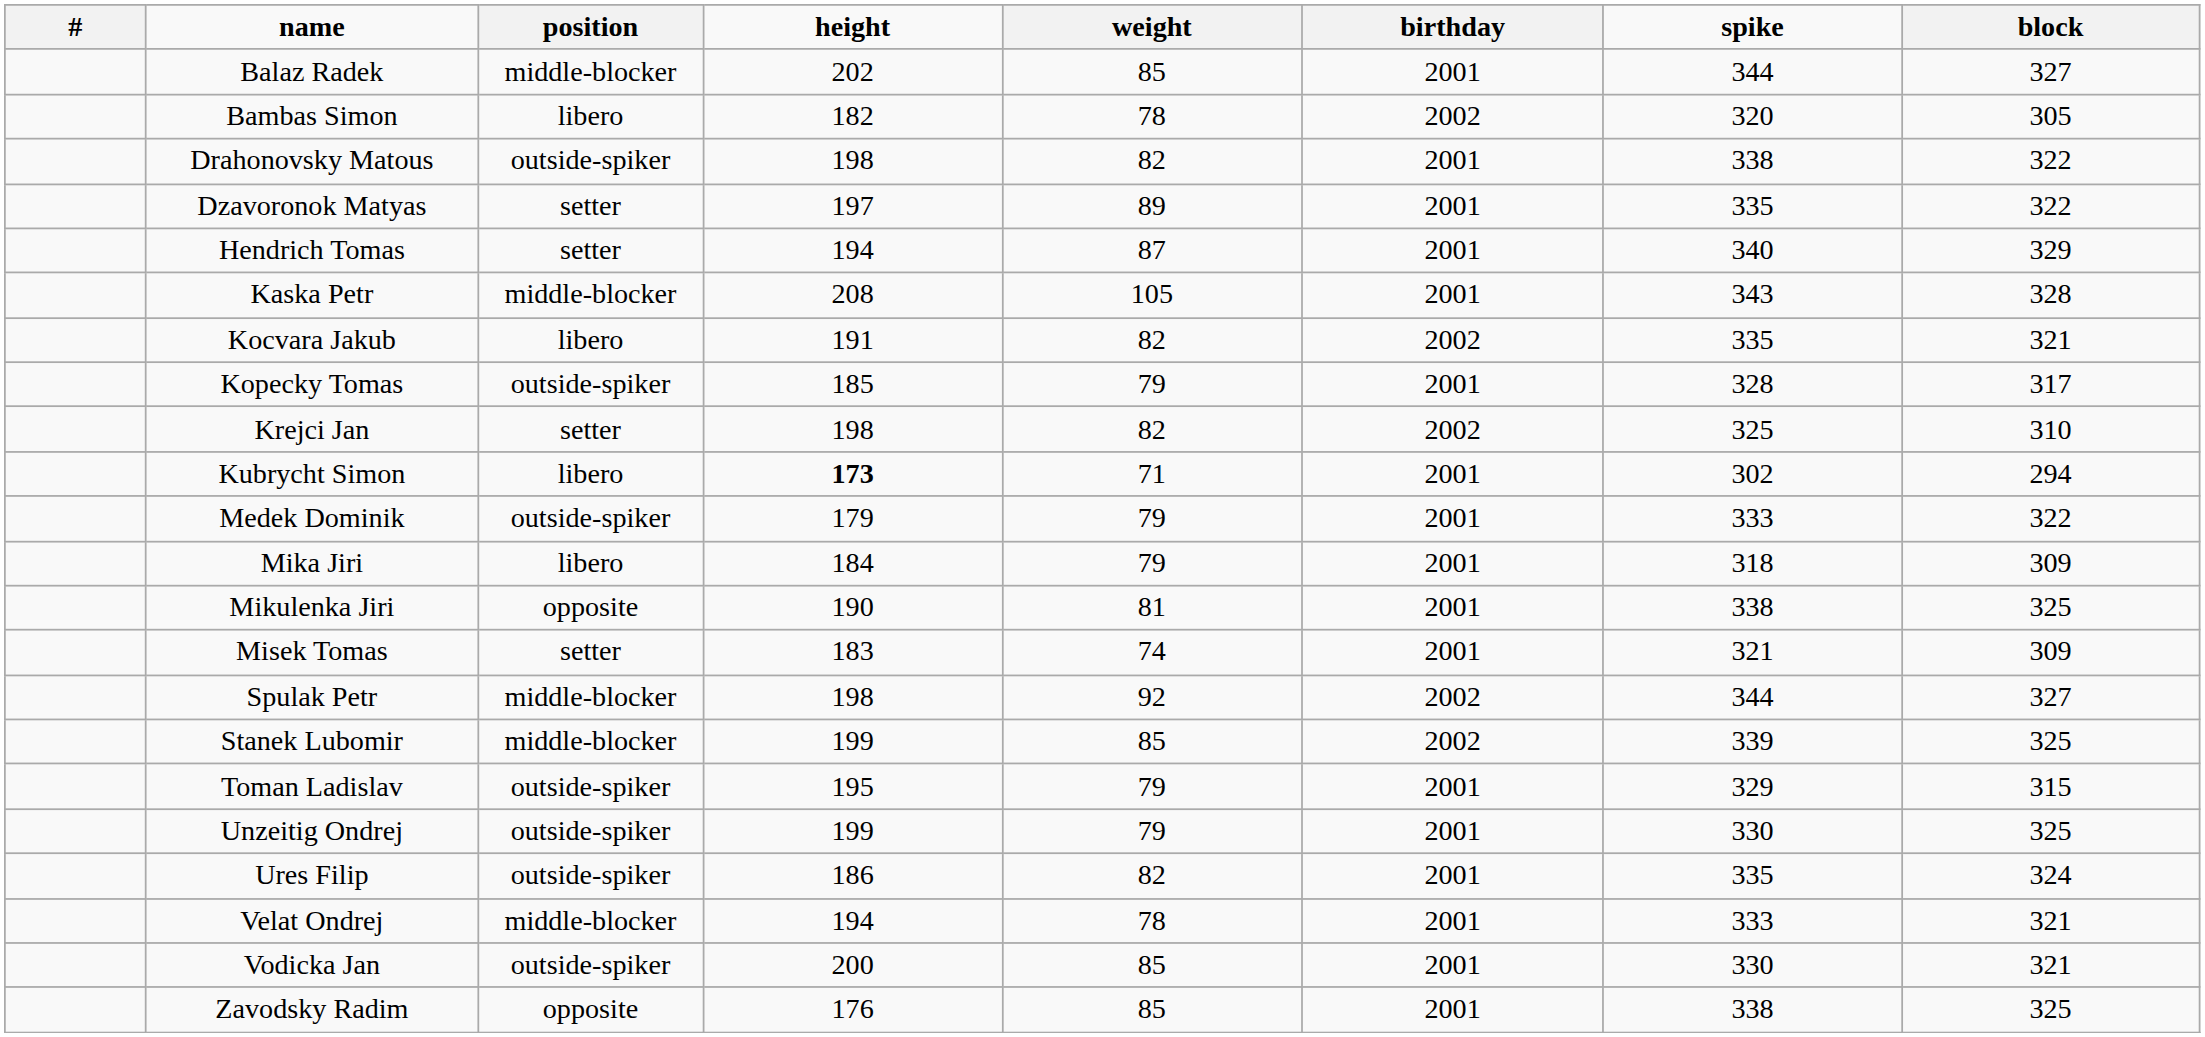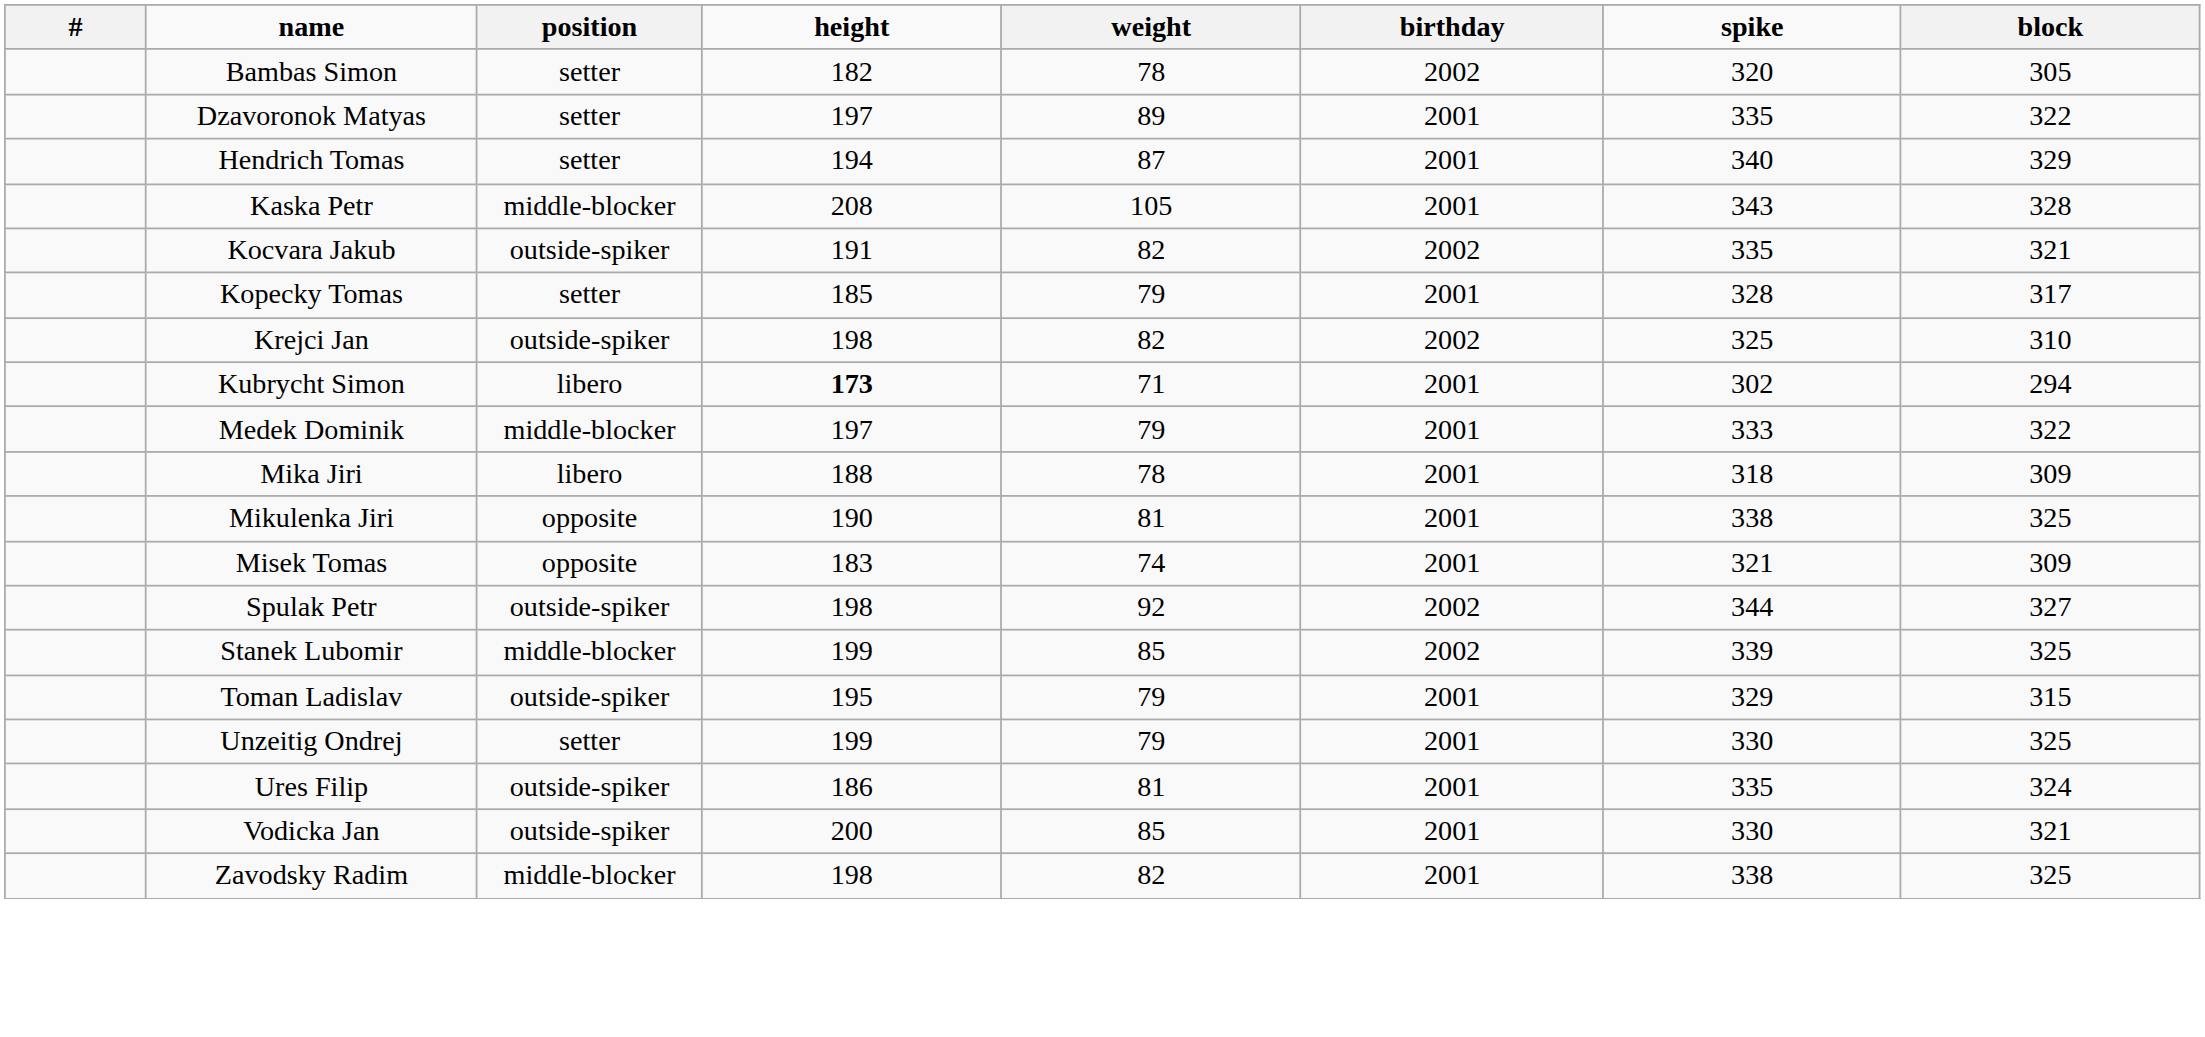- row: Balaz Radek | middle-blocker | 202 | 85 | 2001 | 344 | 327
Bambas Simon | position: libero -> setter
- row: Drahonovsky Matous | outside-spiker | 198 | 82 | 2001 | 338 | 322
Kocvara Jakub | position: libero -> outside-spiker
Kopecky Tomas | position: outside-spiker -> setter
Krejci Jan | position: setter -> outside-spiker
Medek Dominik | position: outside-spiker -> middle-blocker
Medek Dominik | height: 179 -> 197
Mika Jiri | height: 184 -> 188
Mika Jiri | weight: 79 -> 78
Misek Tomas | position: setter -> opposite
Spulak Petr | position: middle-blocker -> outside-spiker
Unzeitig Ondrej | position: outside-spiker -> setter
Ures Filip | weight: 82 -> 81
- row: Velat Ondrej | middle-blocker | 194 | 78 | 2001 | 333 | 321
Zavodsky Radim | position: opposite -> middle-blocker
Zavodsky Radim | height: 176 -> 198
Zavodsky Radim | weight: 85 -> 82
